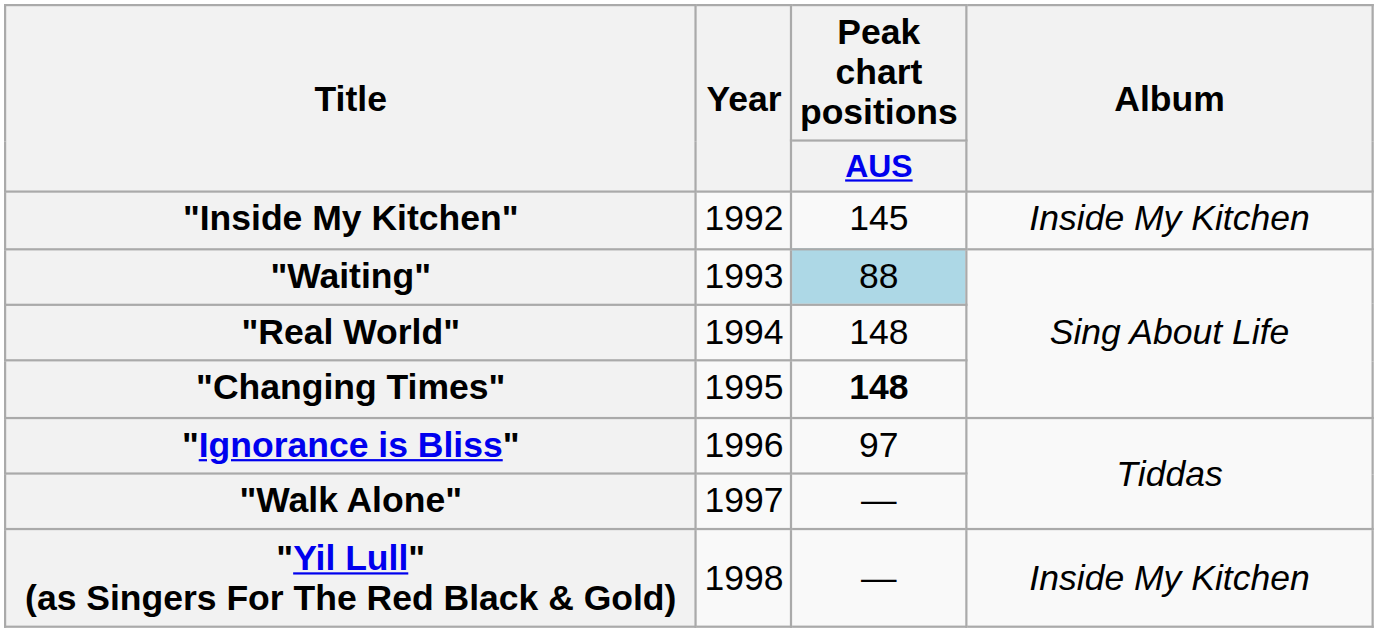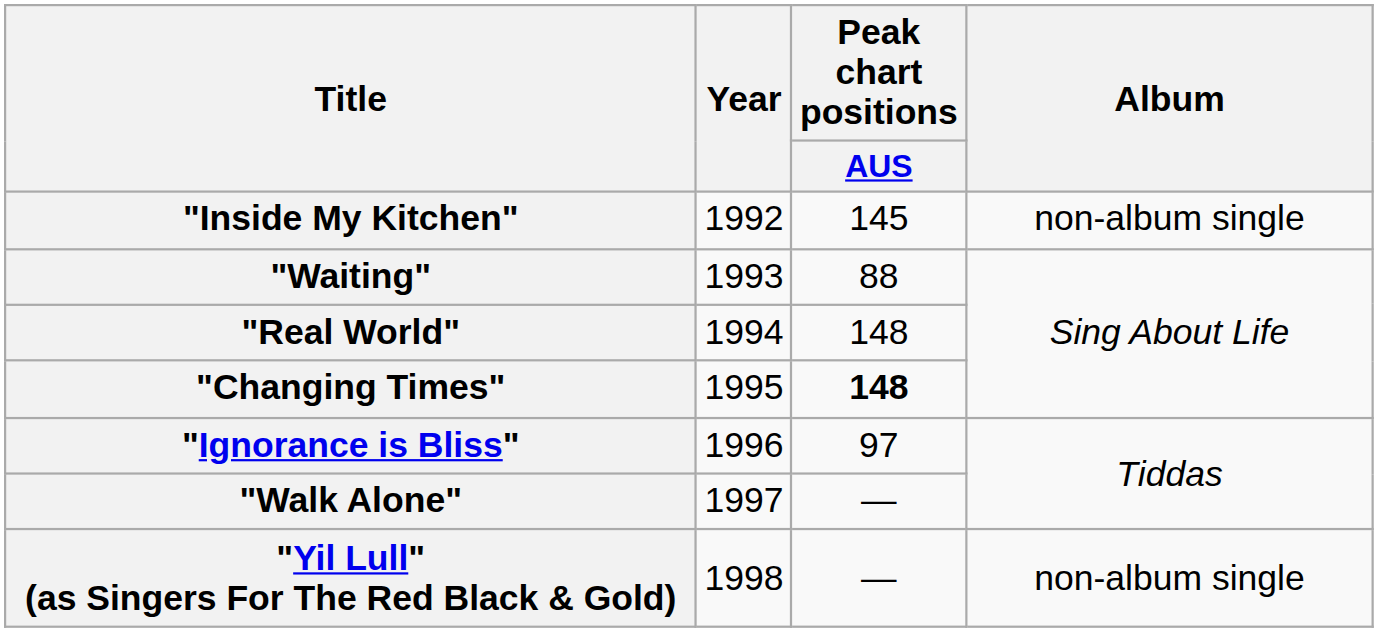"Inside My Kitchen" | Album: Inside My Kitchen -> non-album single
"Waiting" | Peak chart positions / AUS: lightblue background -> no background
"Yil Lull" (as Singers For The Red Black & Gold) | Album: Inside My Kitchen -> non-album single
